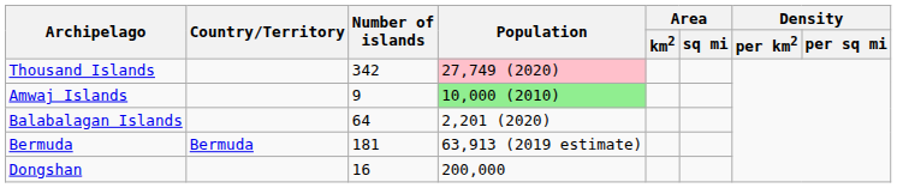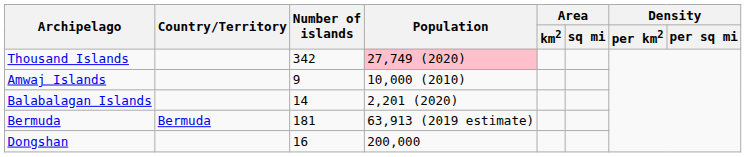Amwaj Islands | Population: lightgreen background -> no background
Balabalagan Islands | Number of islands: 64 -> 14
